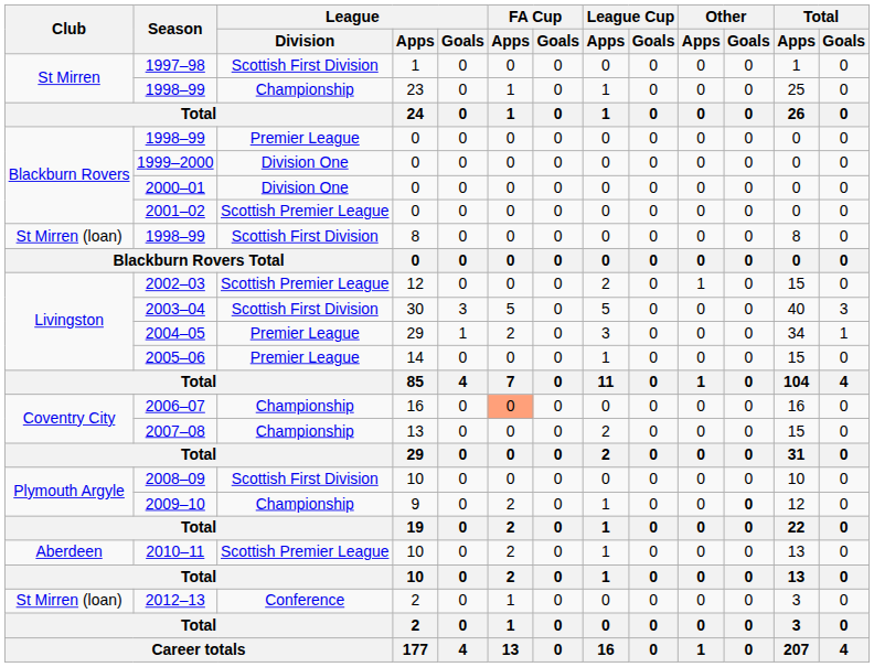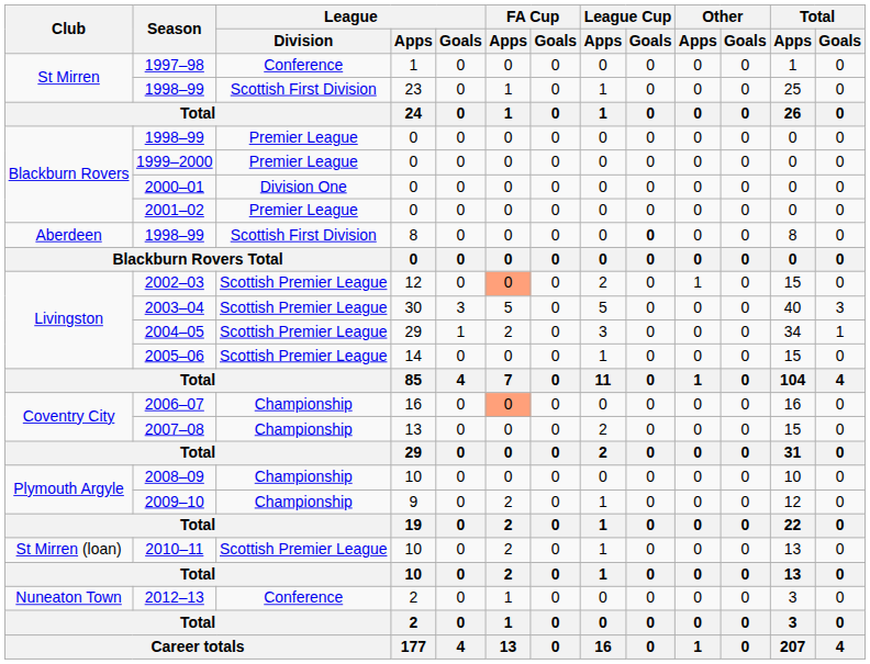1997–98 | League / Division: Scottish First Division -> Conference
1998–99 / 23 | League / Division: Championship -> Scottish First Division
1999–2000 | League / Division: Division One -> Premier League
2001–02 | League / Division: Scottish Premier League -> Premier League
1998–99 / 8 | Club: St Mirren (loan) -> Aberdeen
1998–99 / 8 | League Cup / Goals: normal -> bold
2002–03 | FA Cup / Apps: no background -> lightsalmon background
2003–04 | League / Division: Scottish First Division -> Scottish Premier League
2004–05 | League / Division: Premier League -> Scottish Premier League
2005–06 | League / Division: Premier League -> Scottish Premier League
2008–09 | League / Division: Scottish First Division -> Championship
2009–10 | Other / Goals: bold -> normal
2010–11 | Club: Aberdeen -> St Mirren (loan)
2012–13 | Club: St Mirren (loan) -> Nuneaton Town
